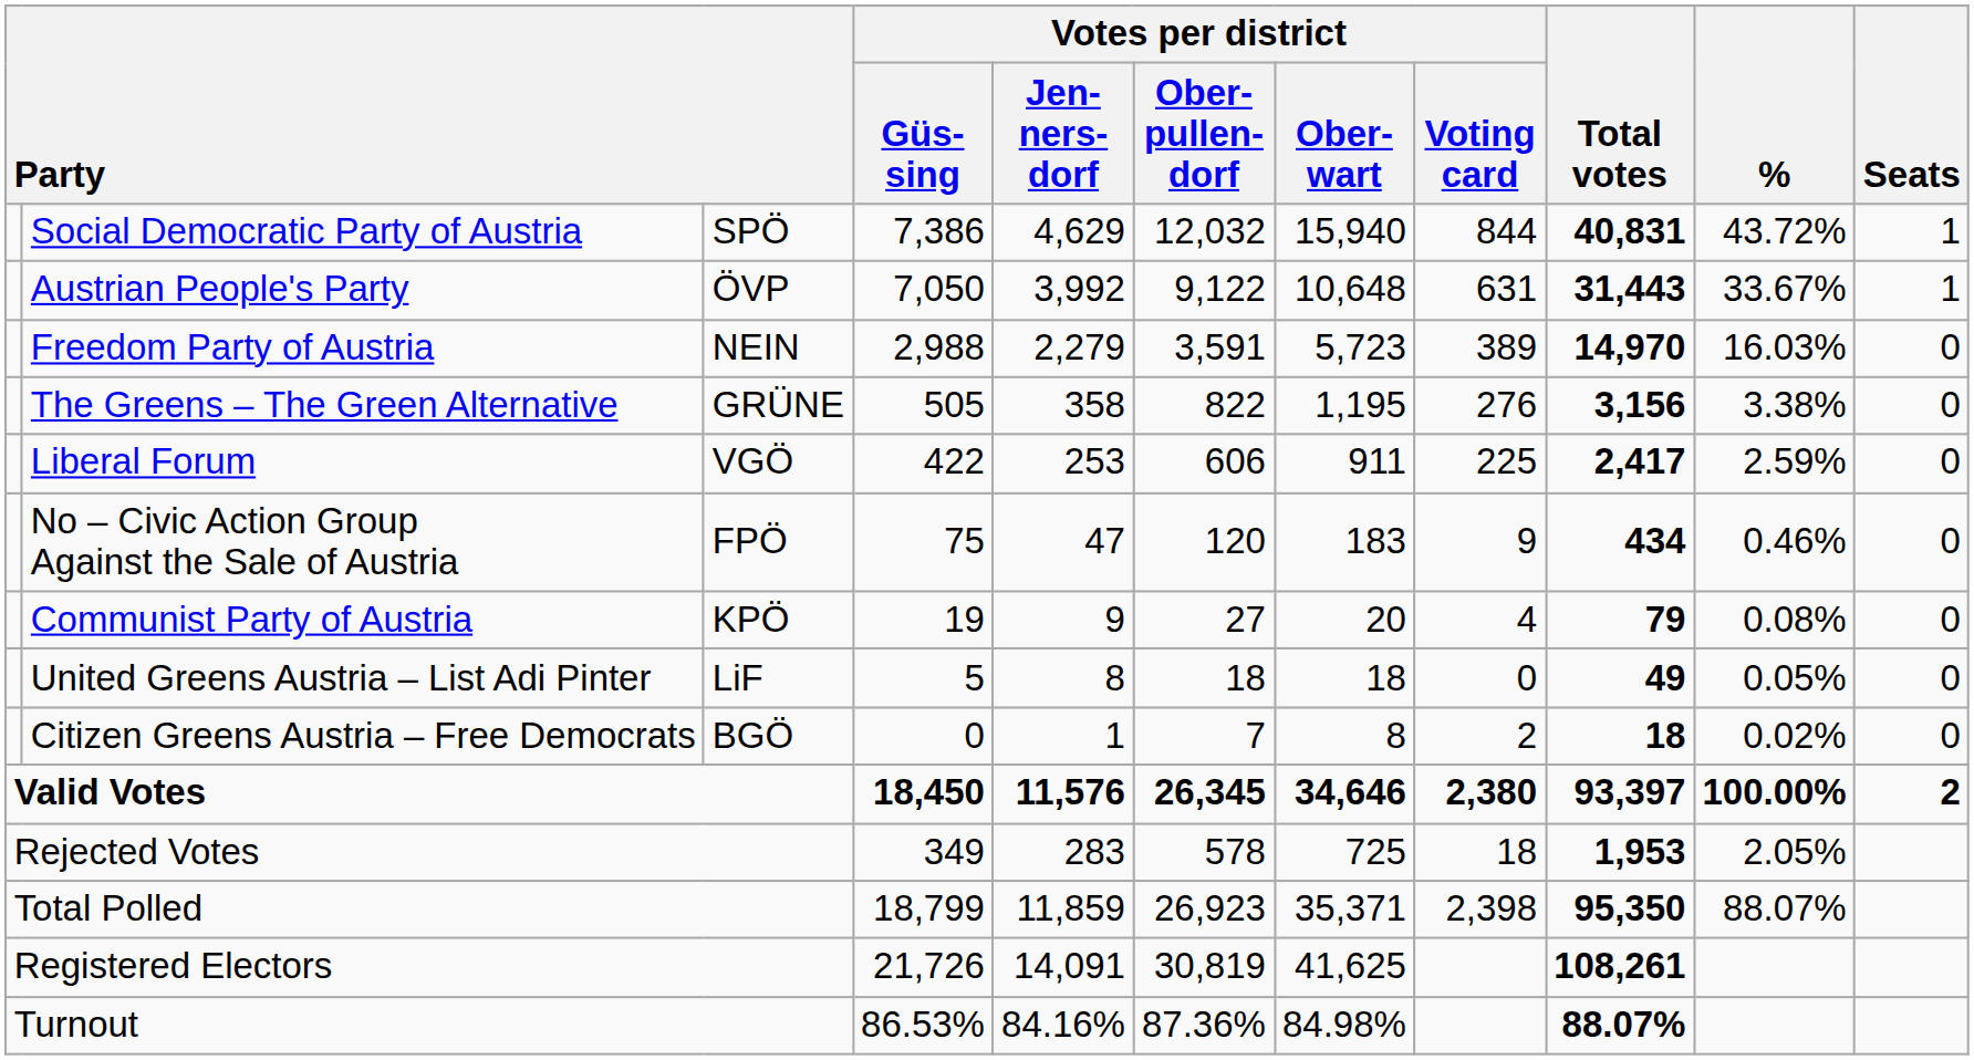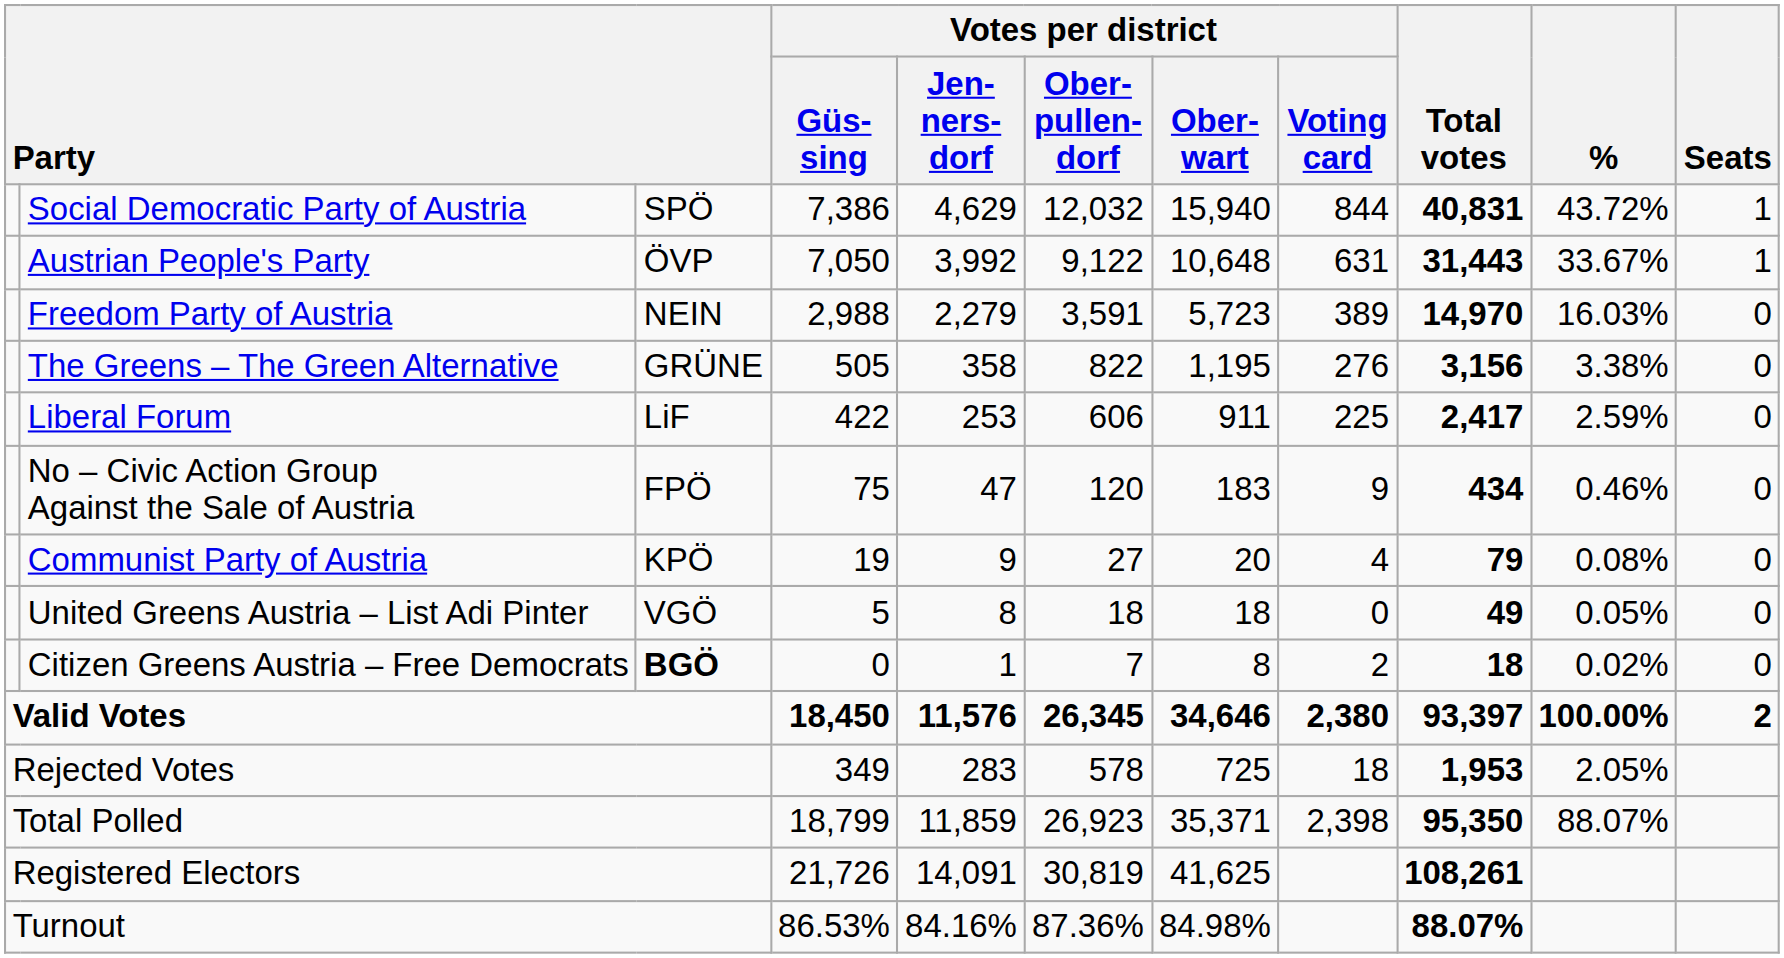Liberal Forum | column 3: VGÖ -> LiF
United Greens Austria – List Adi Pinter | column 3: LiF -> VGÖ
Citizen Greens Austria – Free Democrats | column 3: normal -> bold
